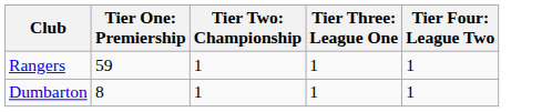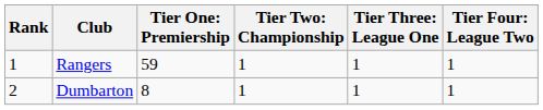+ column: Rank | 1 | 2
